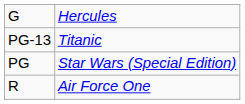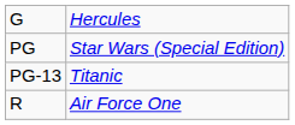rows swapped: PG <-> PG-13
